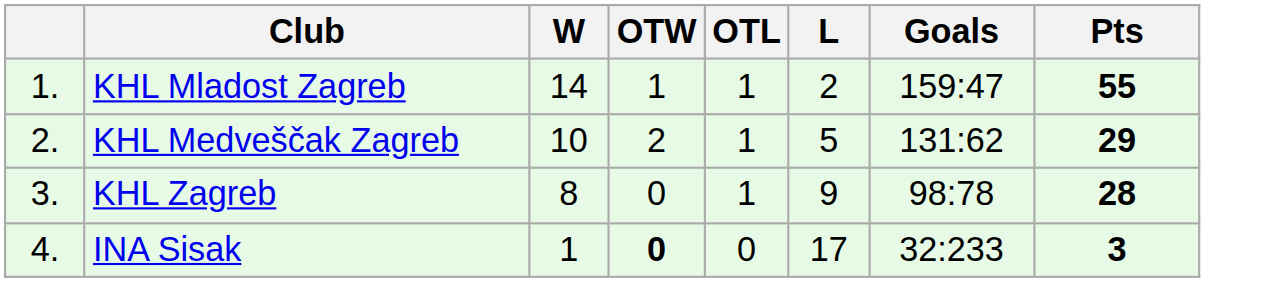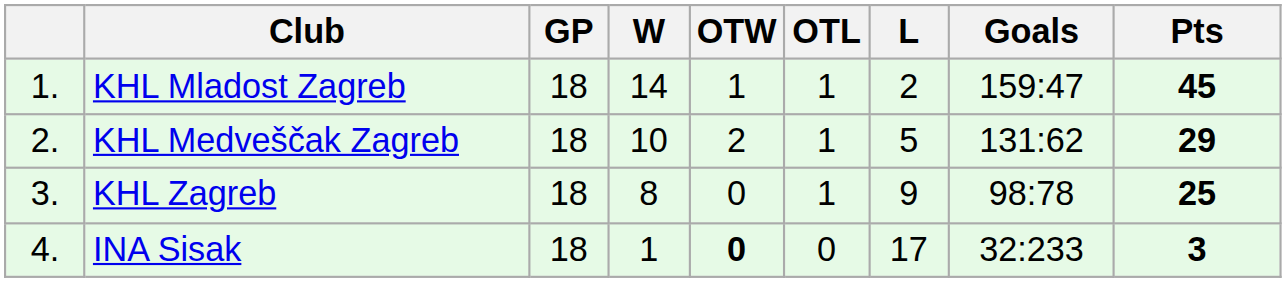+ column: GP | 18 | 18 | 18 | 18
KHL Mladost Zagreb | Pts: 55 -> 45
KHL Zagreb | Pts: 28 -> 25
